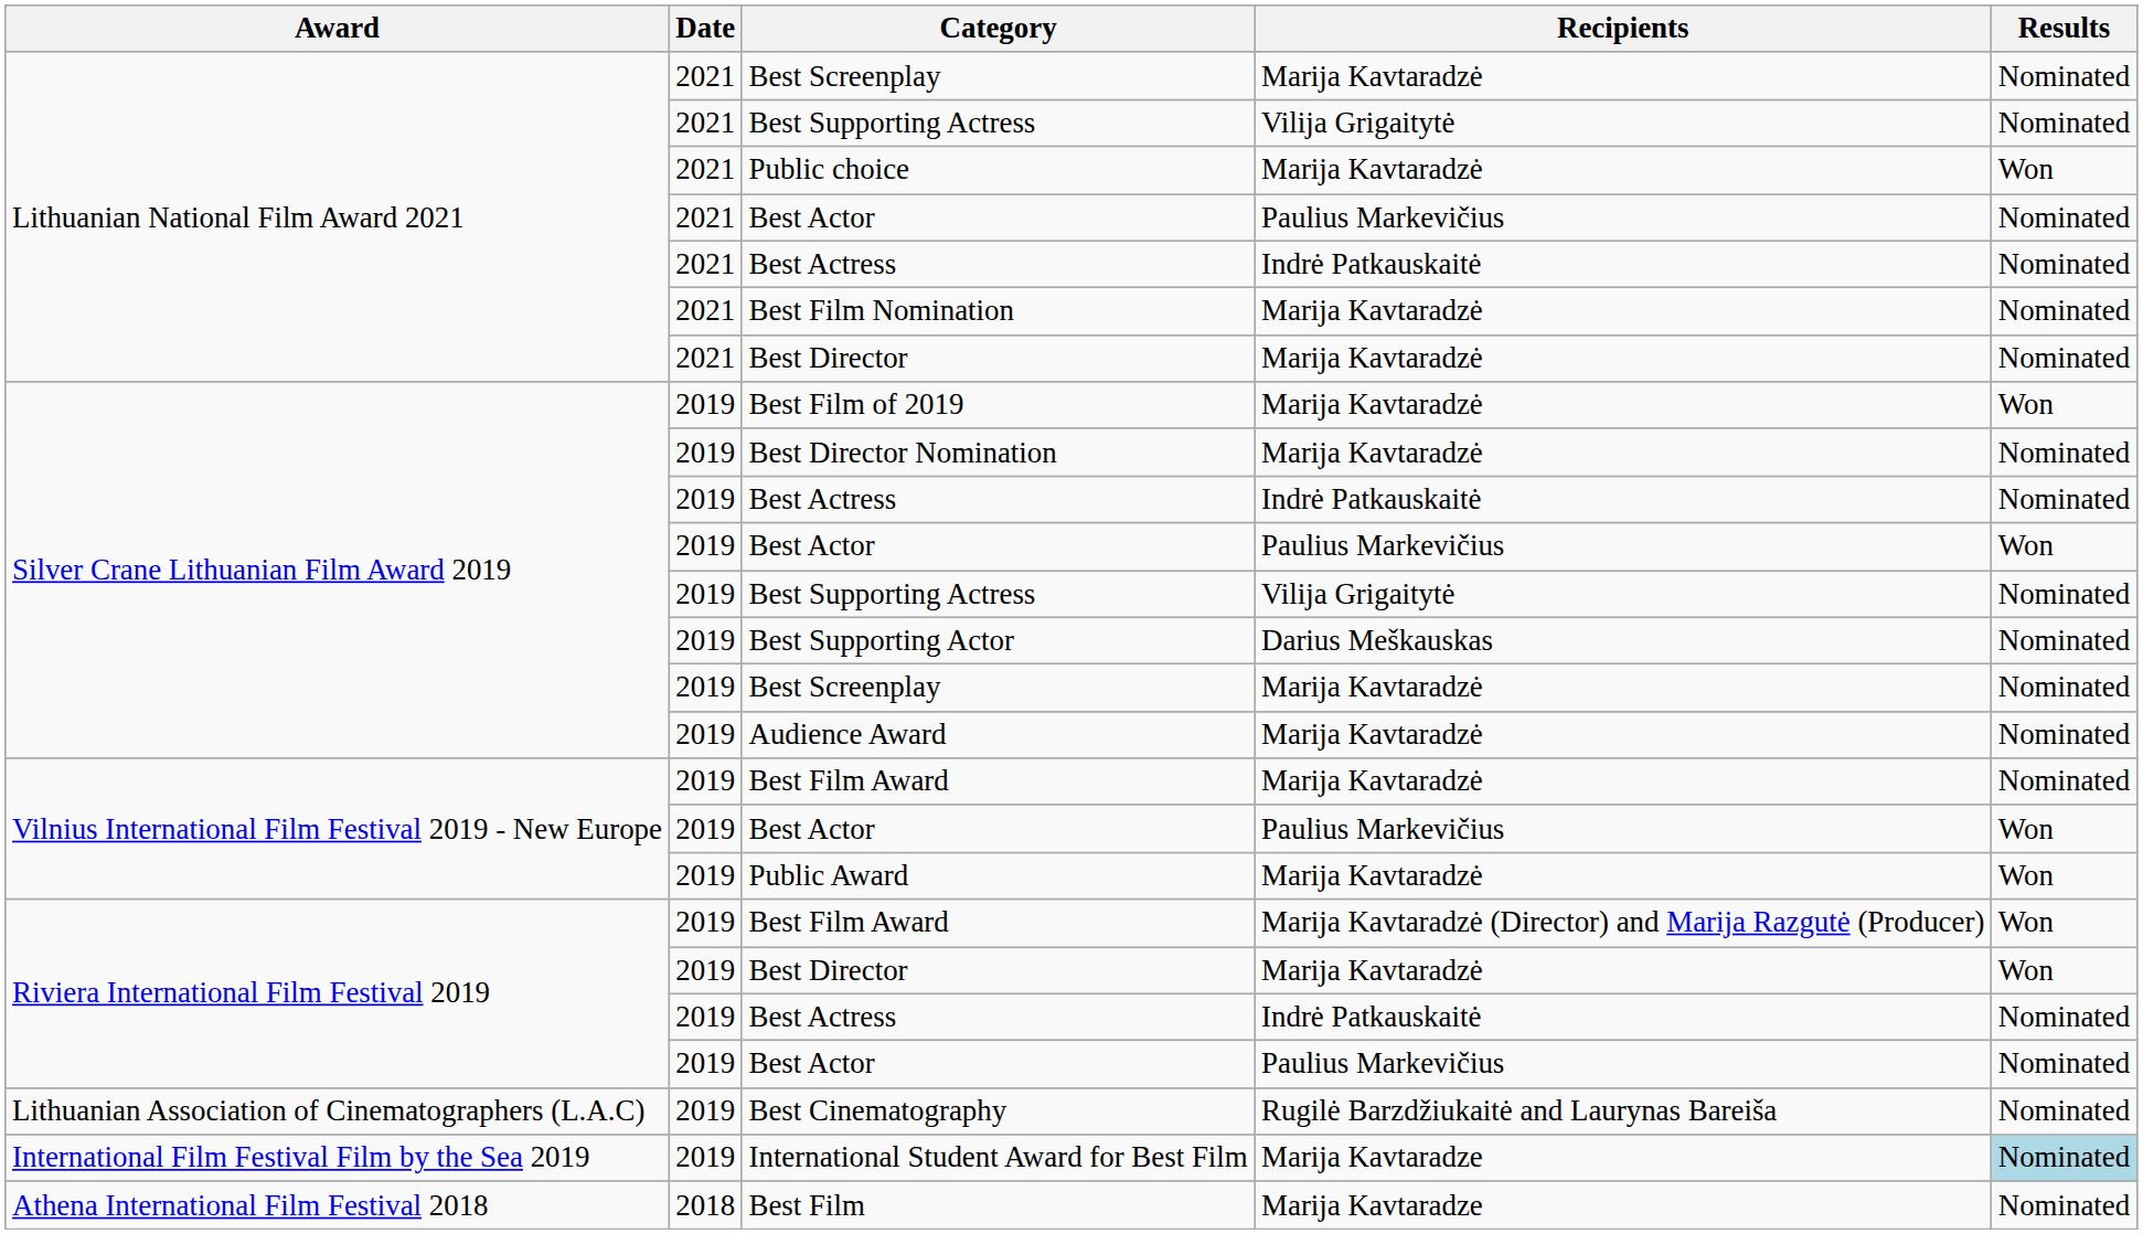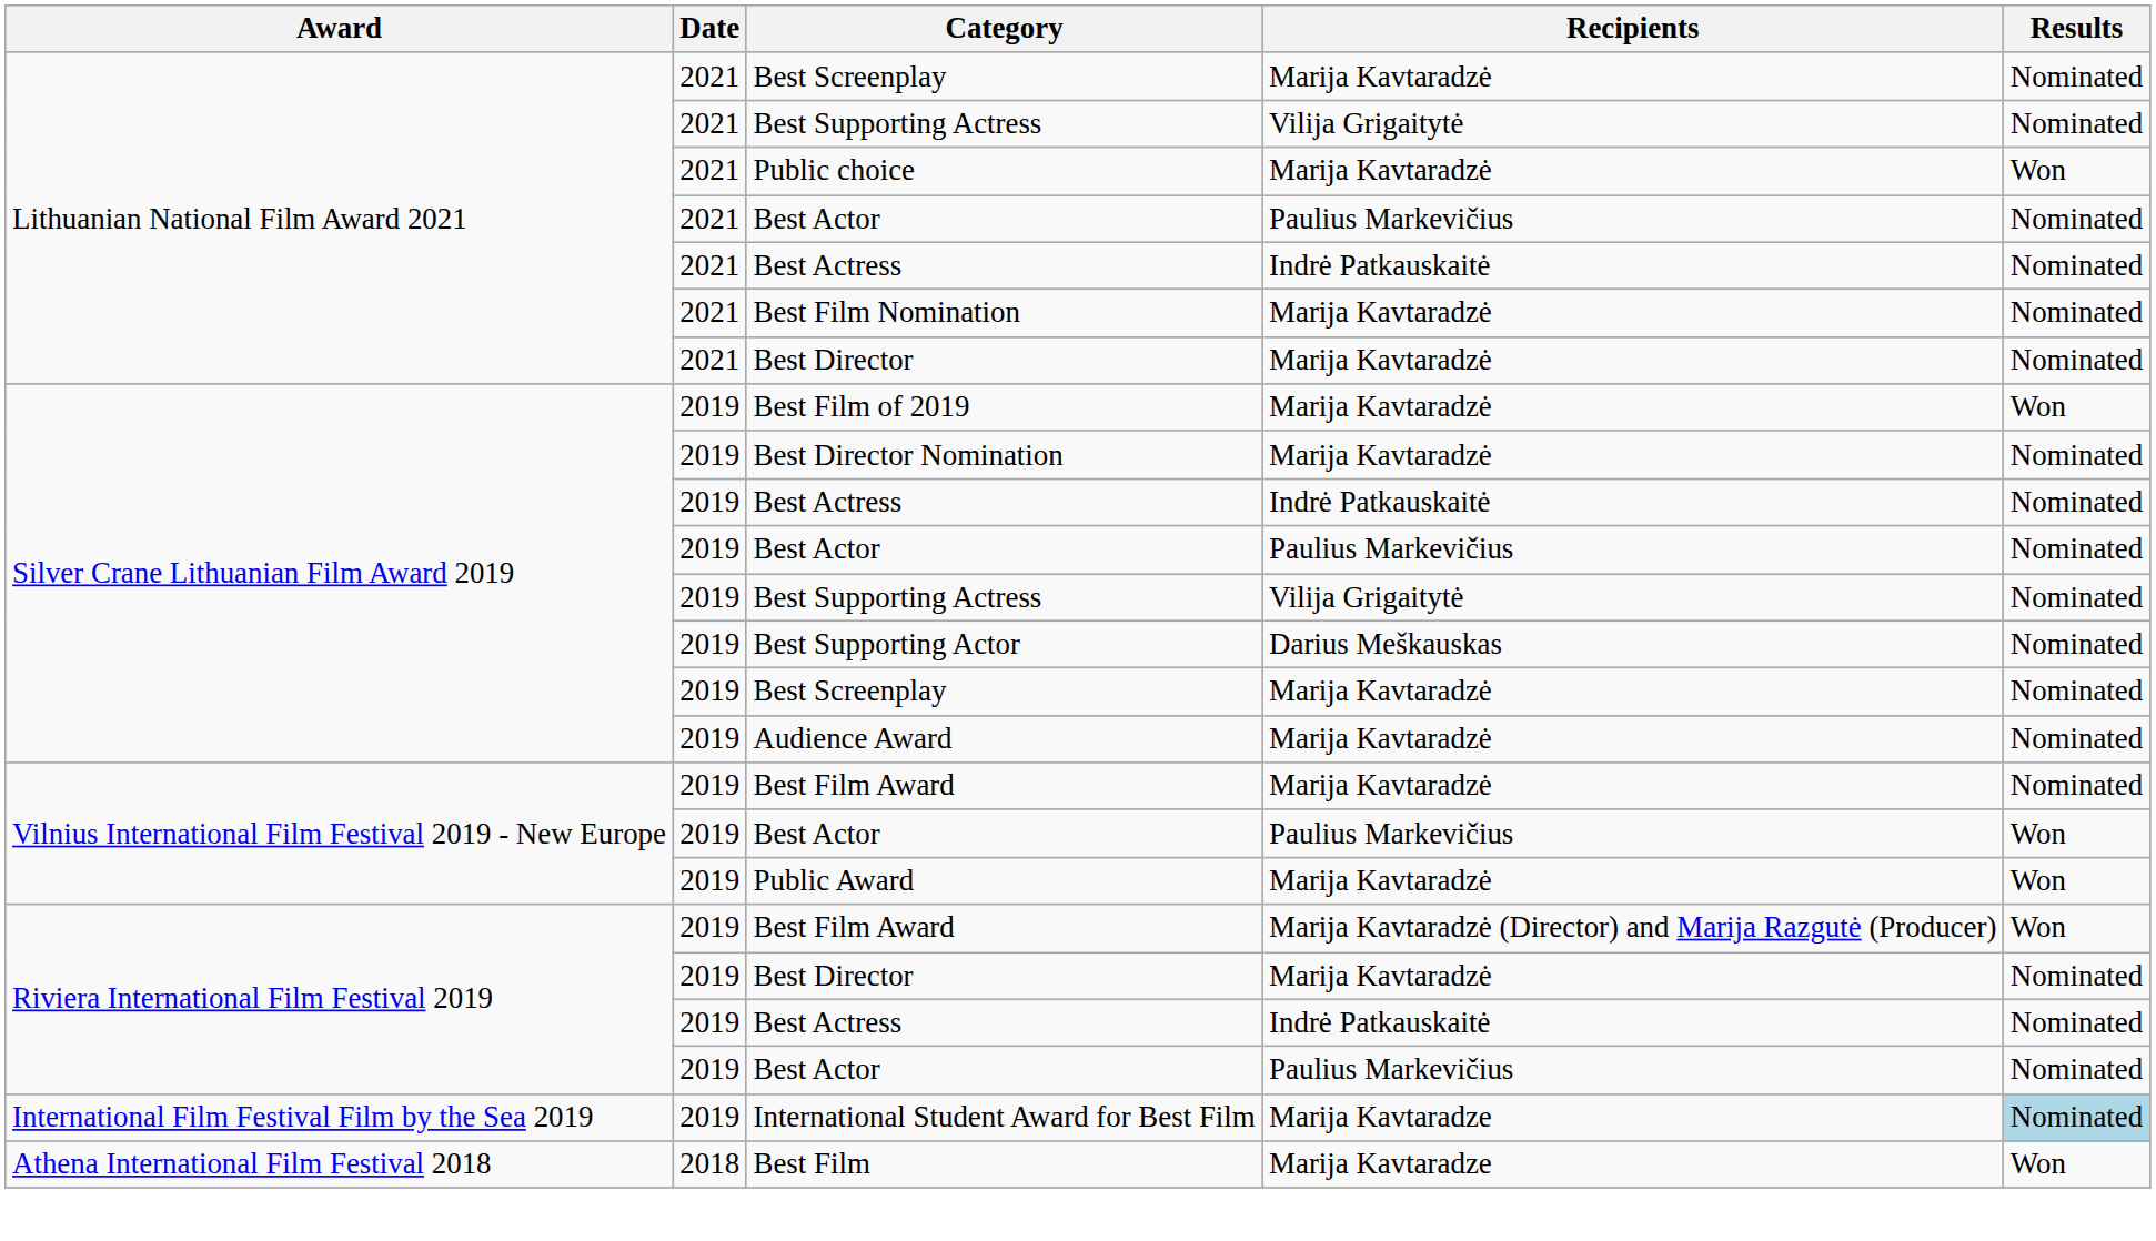Silver Crane Lithuanian Film Award 2019 / Best Actor | Results: Won -> Nominated
Riviera International Film Festival 2019 / Best Director | Results: Won -> Nominated
- row: Lithuanian Association of Cinematographers (L.A.C) | 2019 | Best Cinematography | Rugilė Barzdžiukaitė and Laurynas Bareiša | Nominated
Best Film | Results: Nominated -> Won
